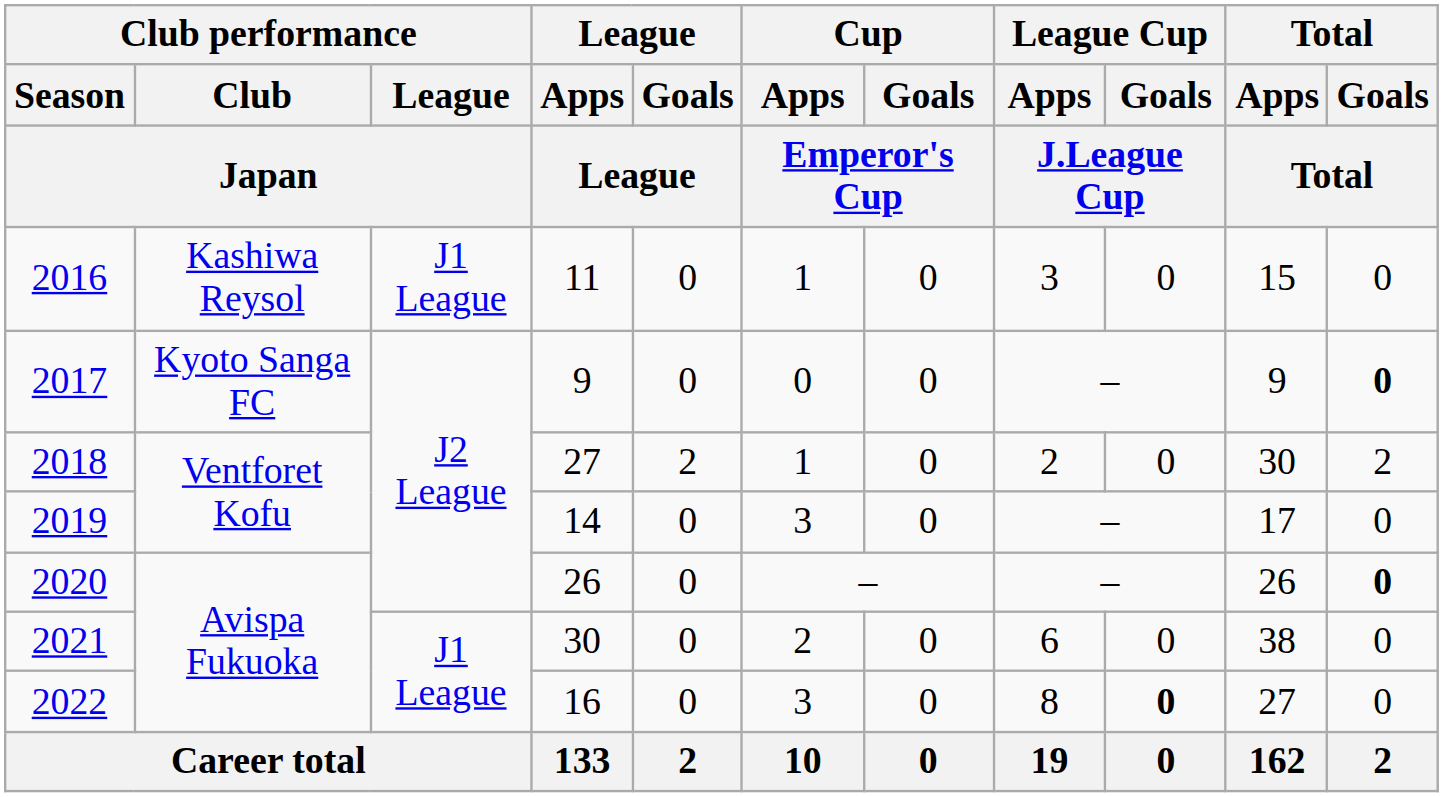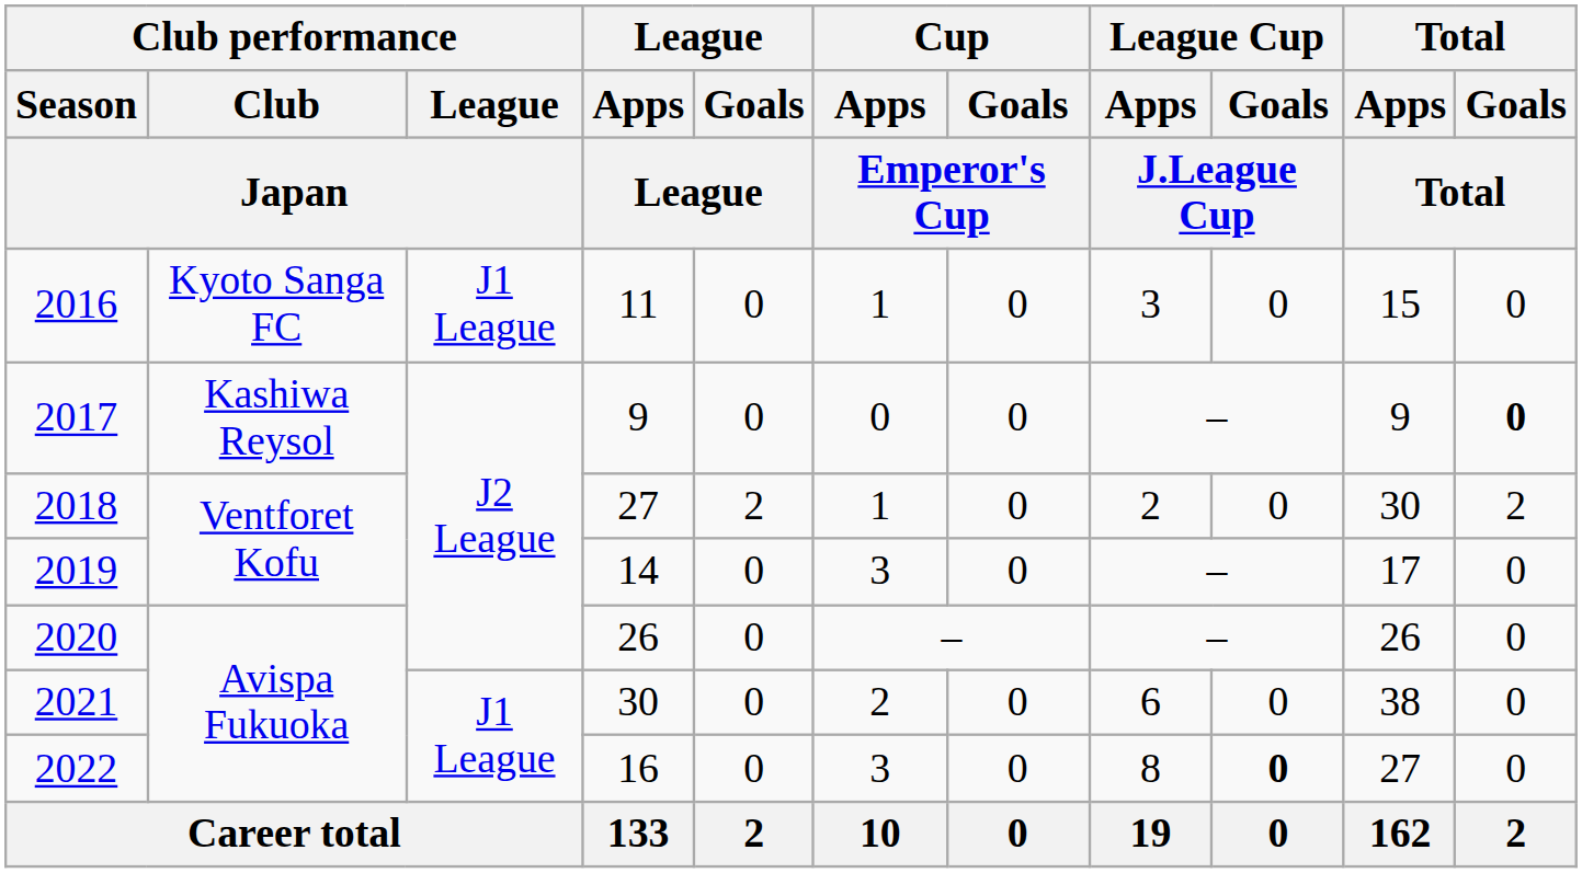2016 | Club performance / Club / Japan: Kashiwa Reysol -> Kyoto Sanga FC
2017 | Club performance / Club / Japan: Kyoto Sanga FC -> Kashiwa Reysol
2020 | Total / Goals / Total: bold -> normal
